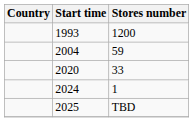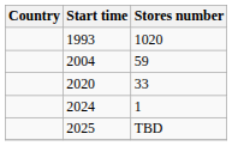1993 | Stores number: 1200 -> 1020
